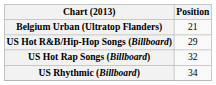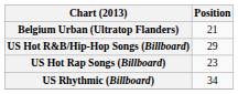US Hot Rap Songs (Billboard) | Position: 32 -> 23
